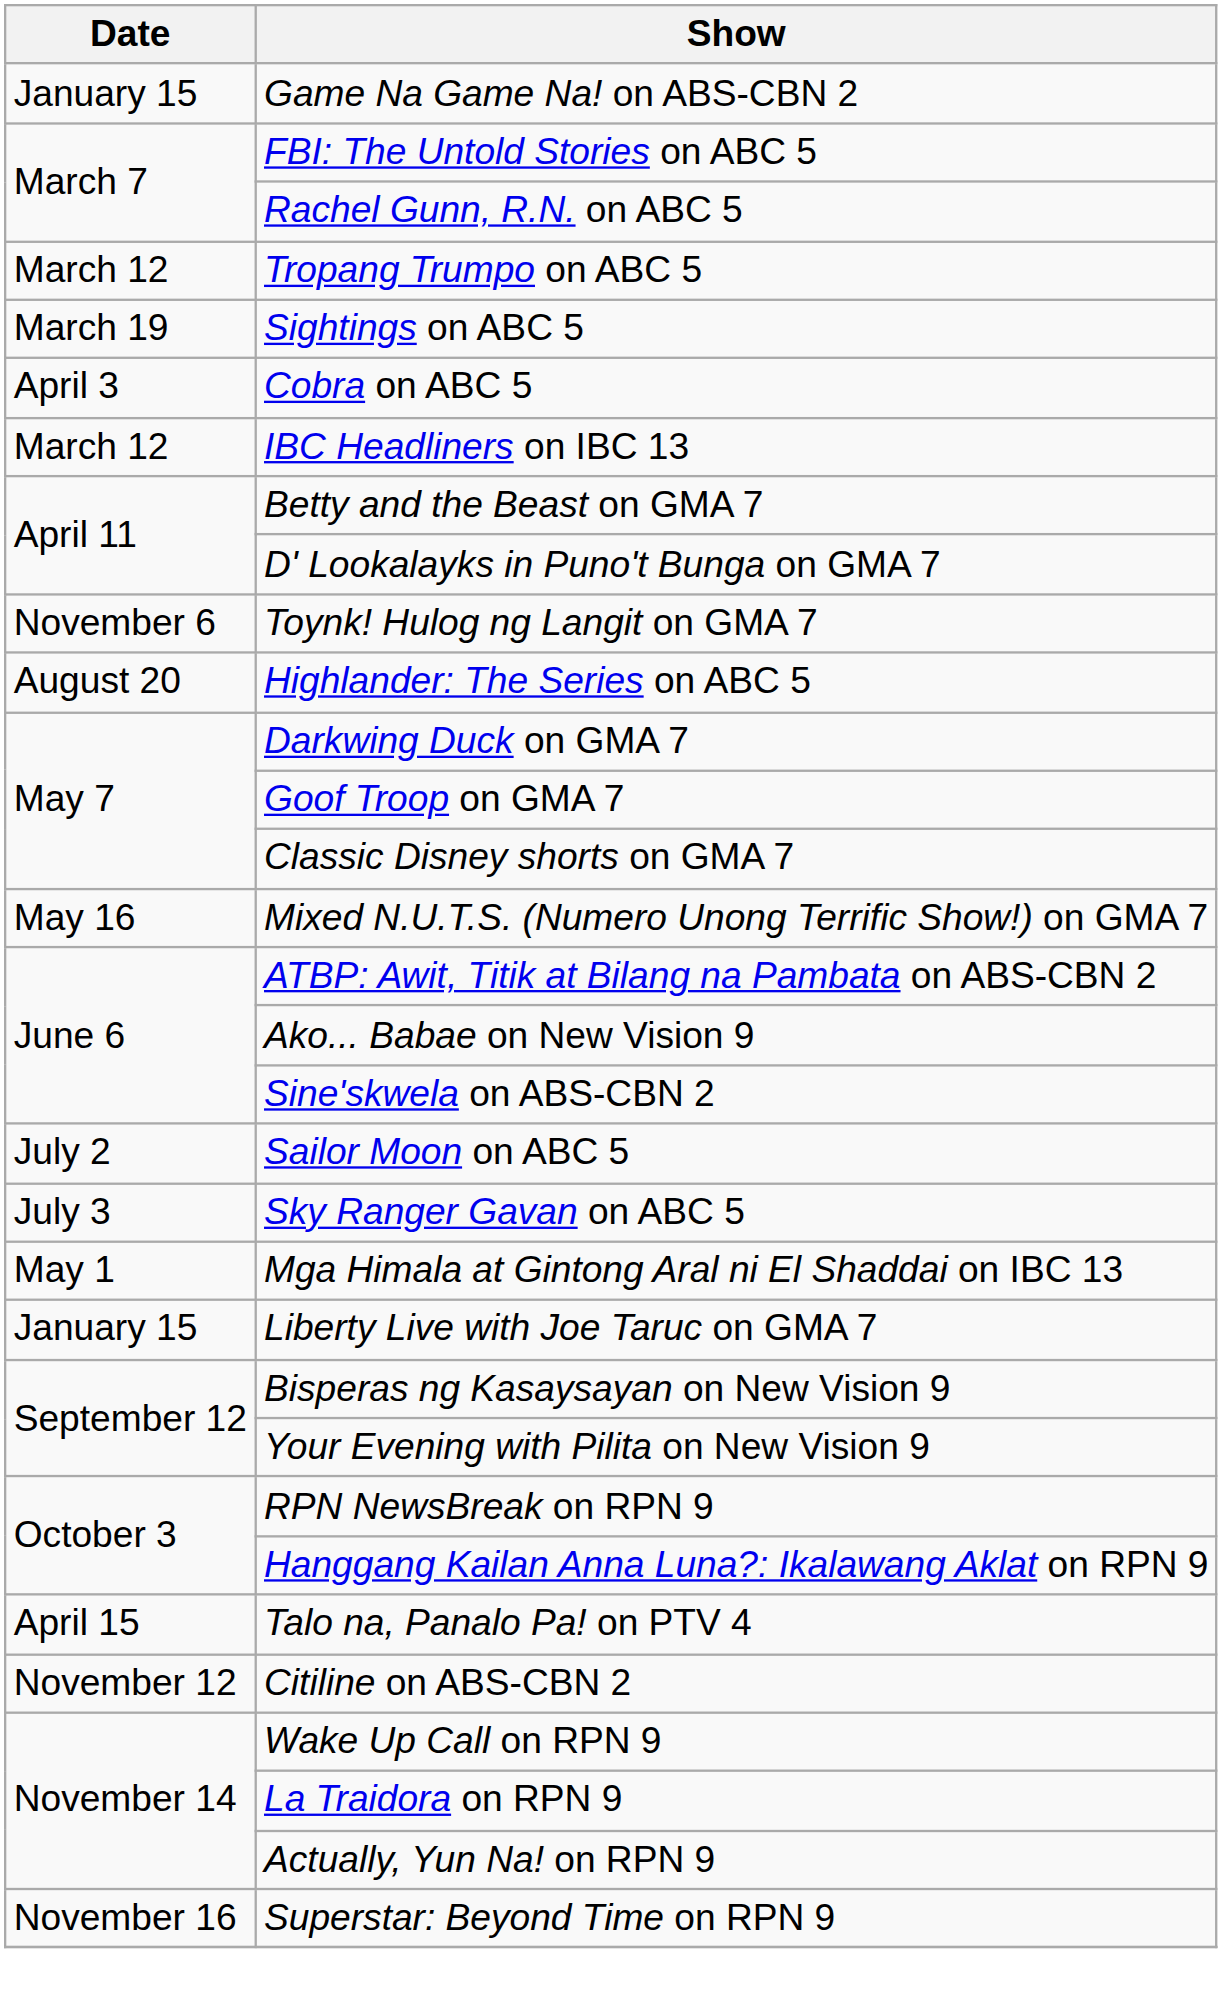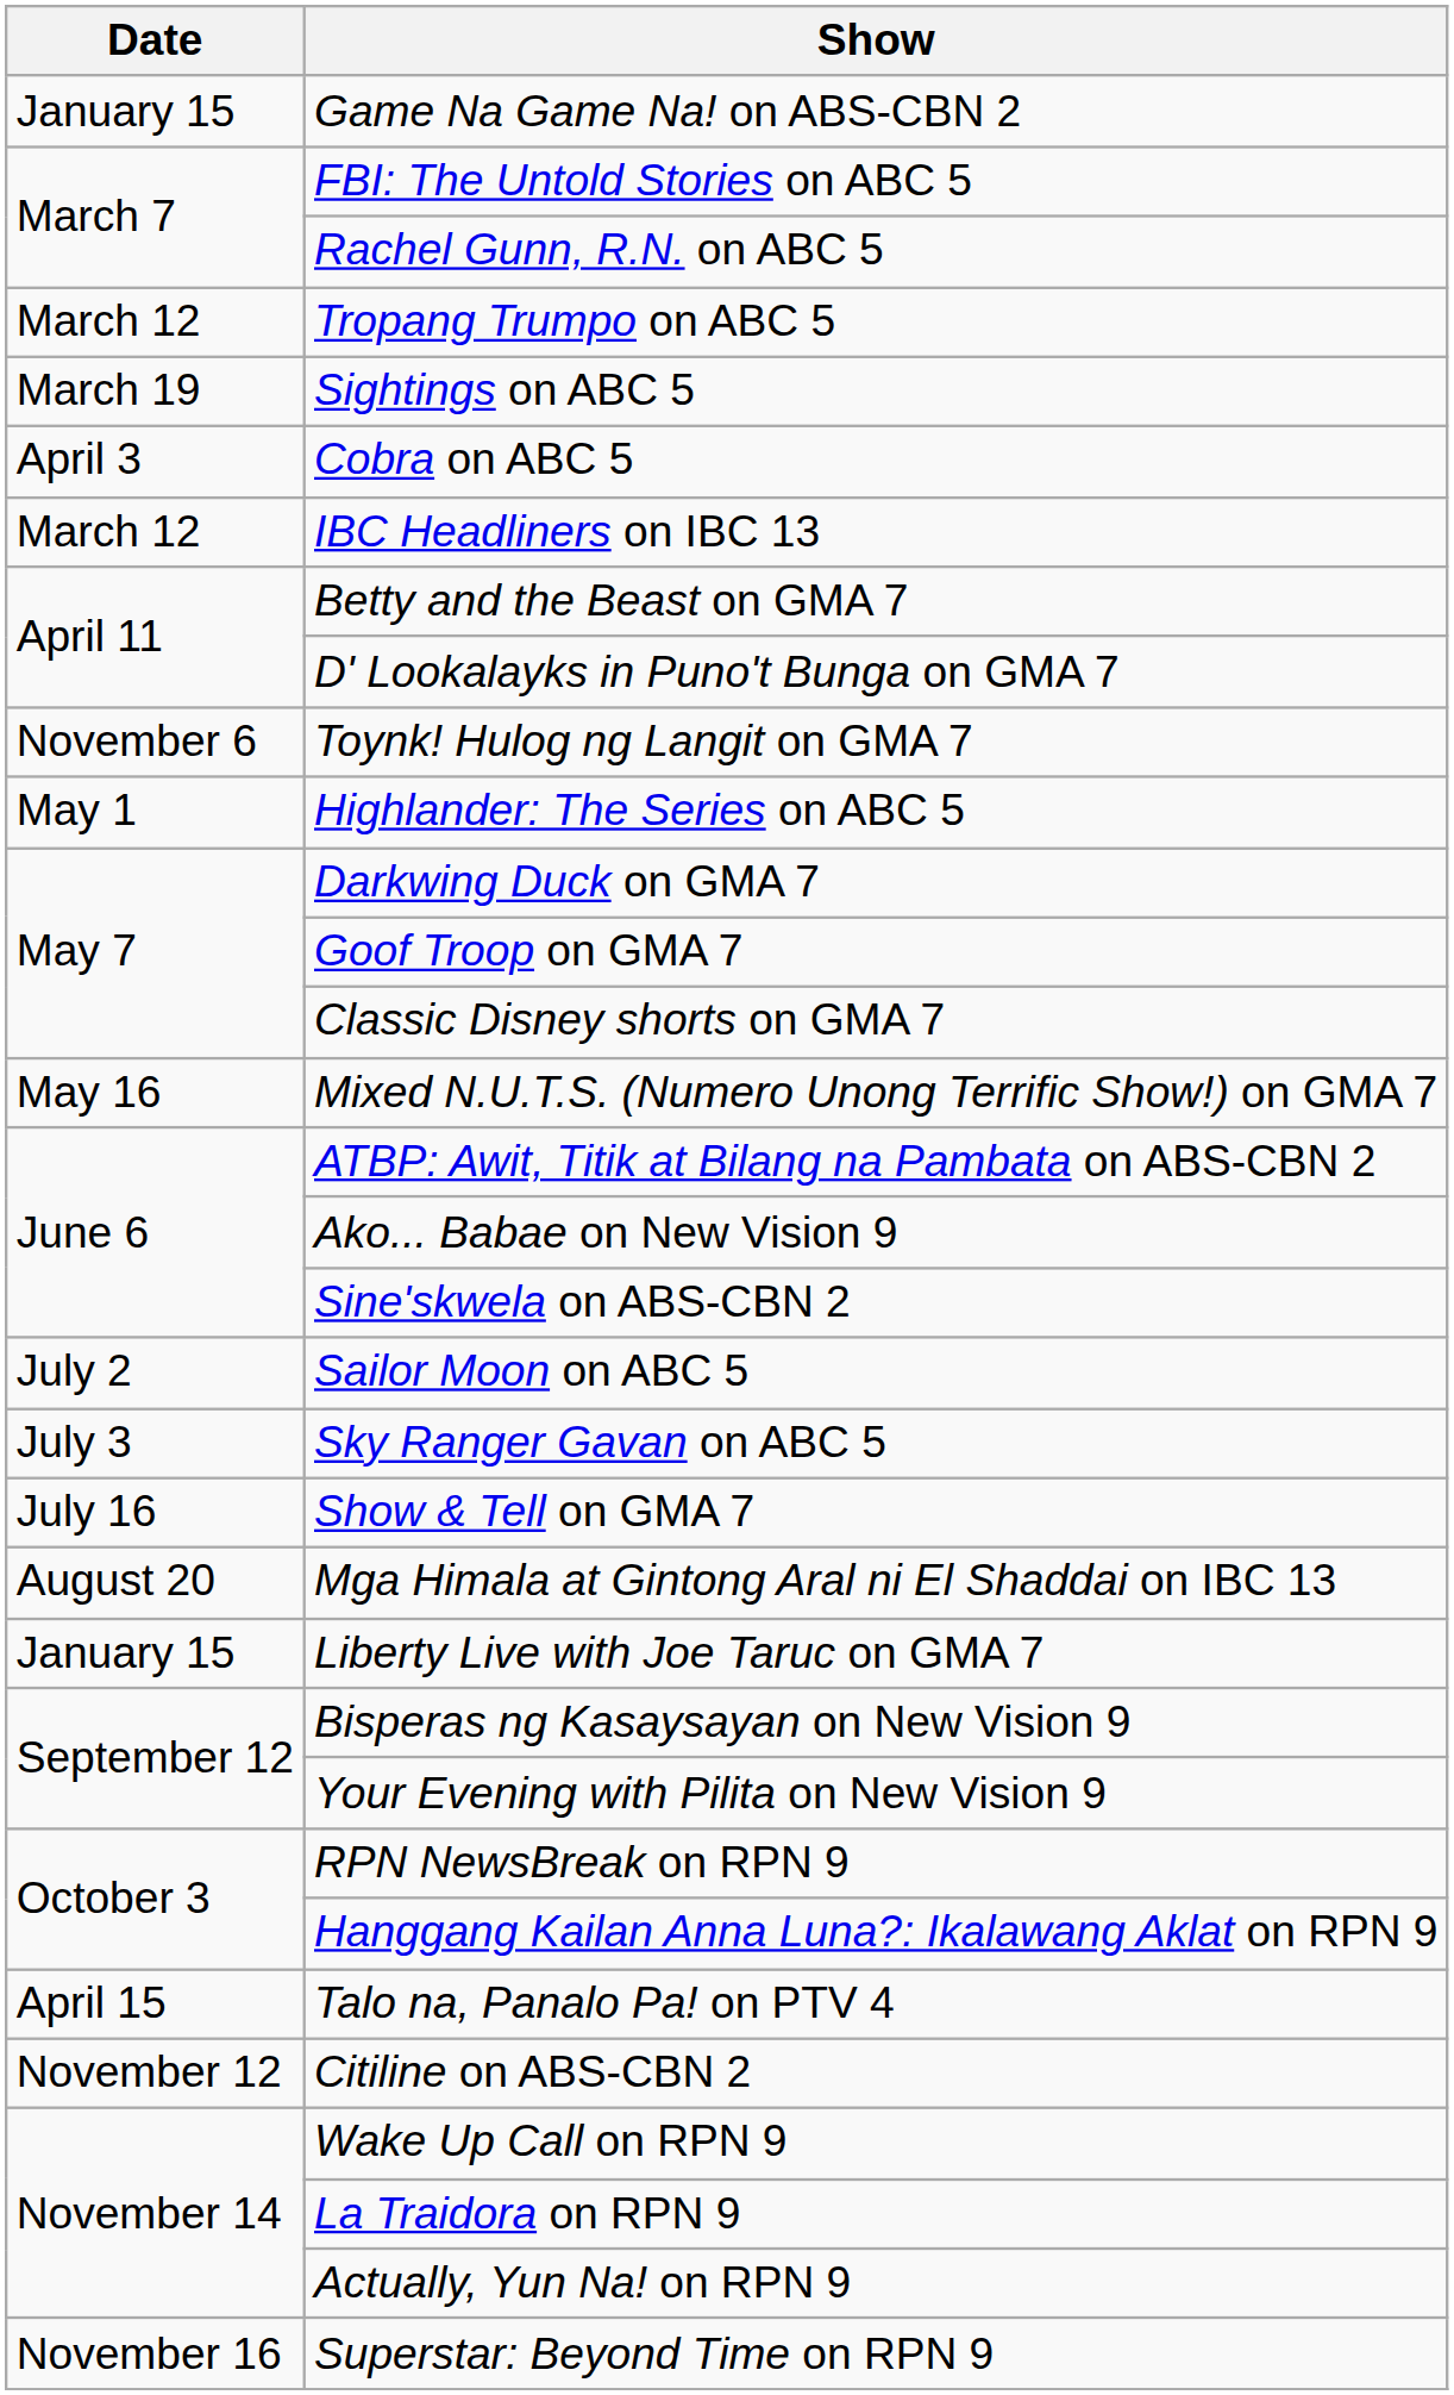Highlander: The Series on ABC 5 | Date: August 20 -> May 1
+ row: July 16 | Show & Tell on GMA 7
Mga Himala at Gintong Aral ni El Shaddai on IBC 13 | Date: May 1 -> August 20
